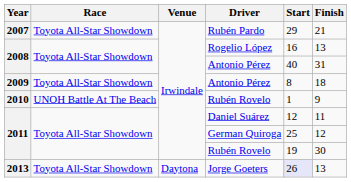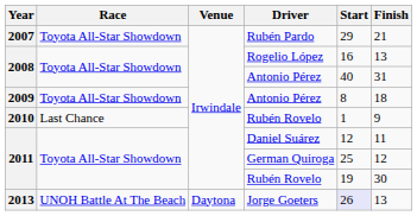2010 / Rubén Rovelo | Race: UNOH Battle At The Beach -> Last Chance
Jorge Goeters | Race: Toyota All-Star Showdown -> UNOH Battle At The Beach
